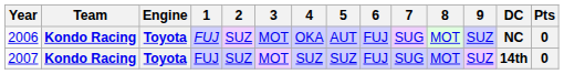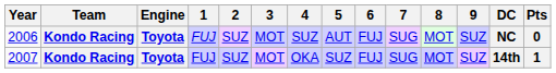2006 | 4: OKA -> SUZ
2007 | 4: SUZ -> OKA
2007 | Pts: 0 -> 1
